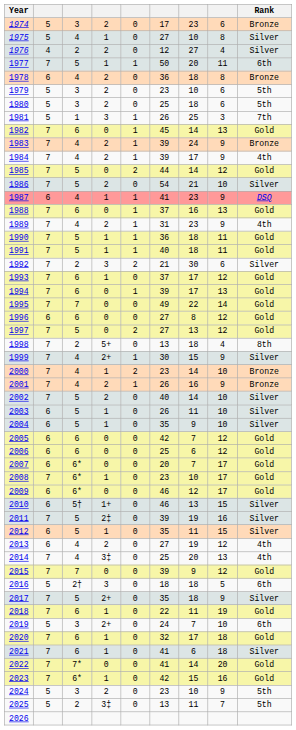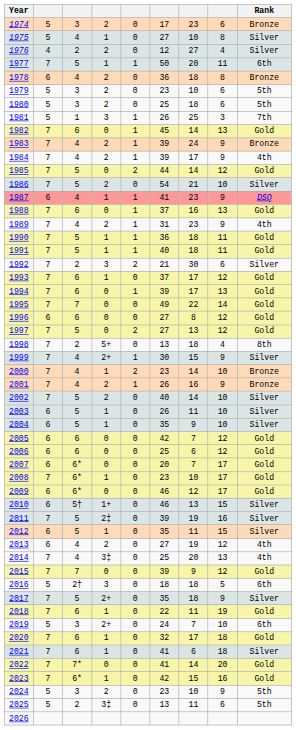2025 | column 8: 7 -> 6
